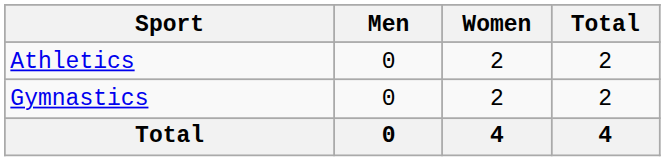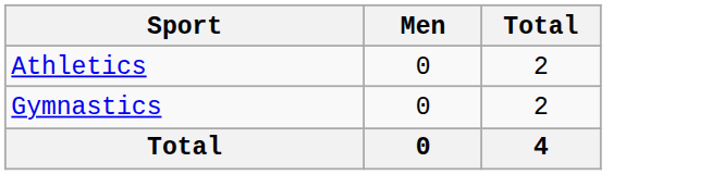- column: Women | 2 | 2 | 4
